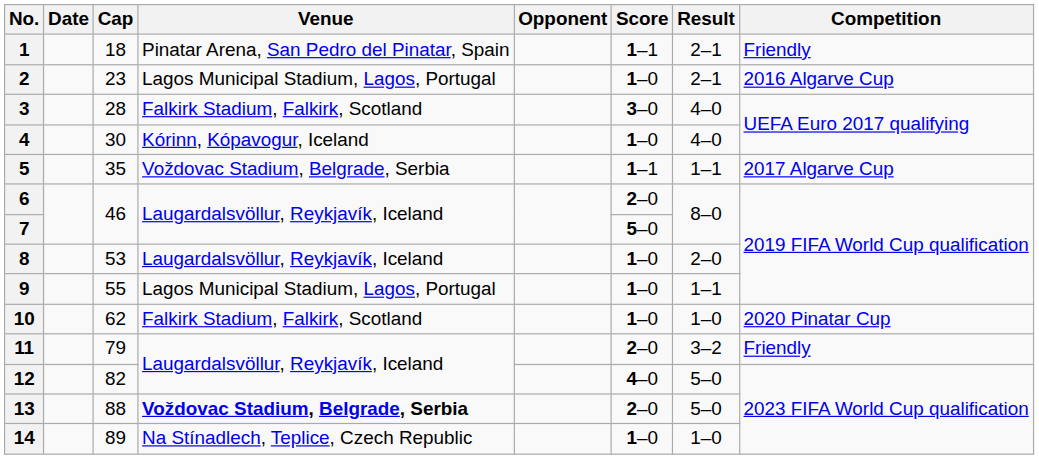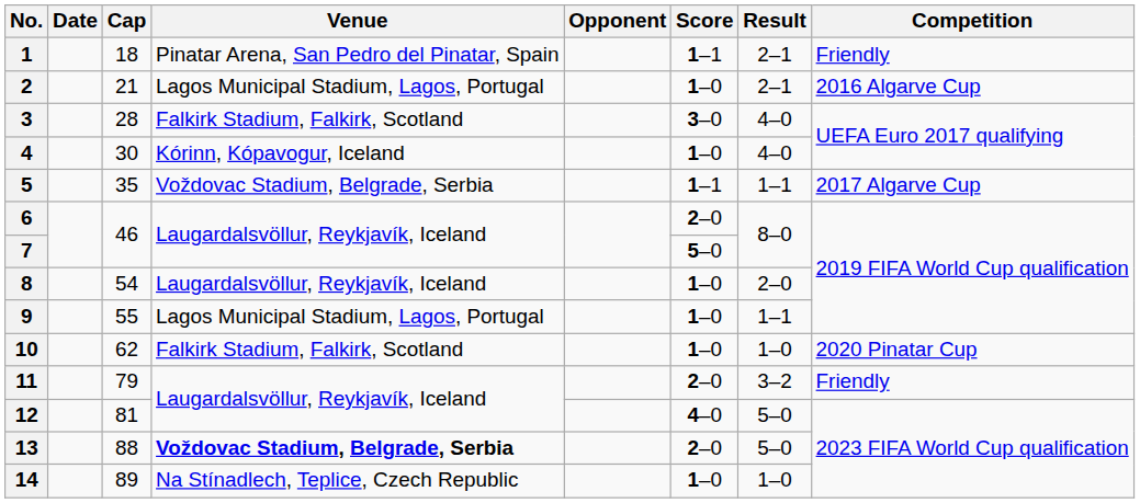2 | Cap: 23 -> 21
8 | Cap: 53 -> 54
12 | Cap: 82 -> 81
